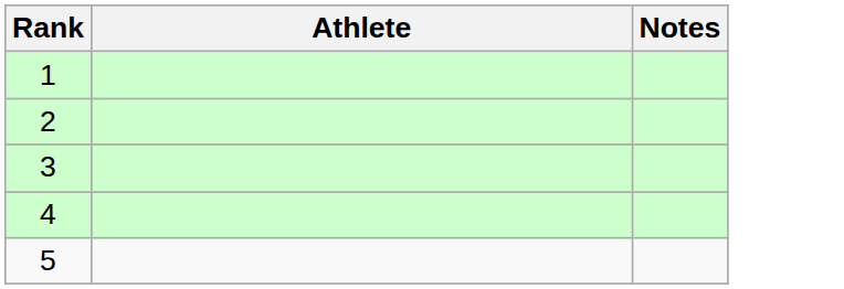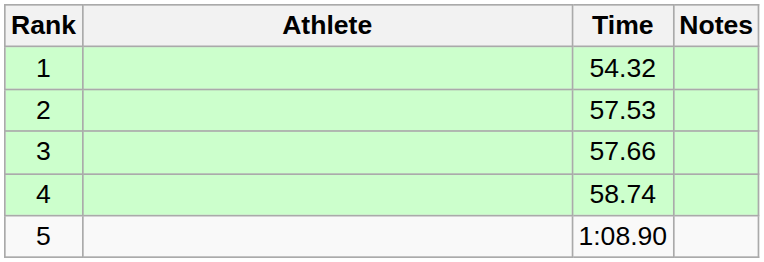+ column: Time | 54.32 | 57.53 | 57.66 | 58.74 | 1:08.90
